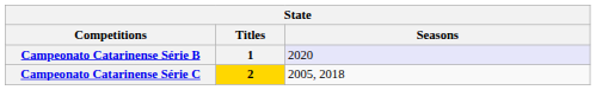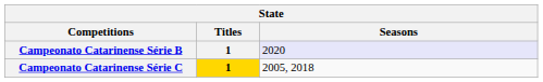Campeonato Catarinense Série C | Titles: 2 -> 1
